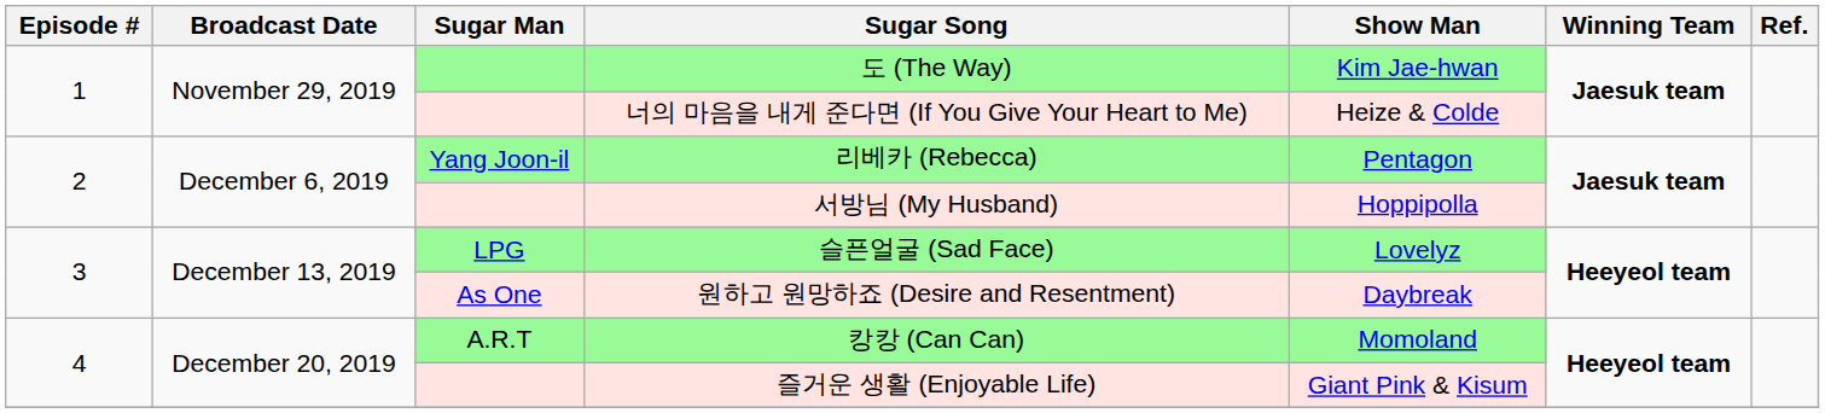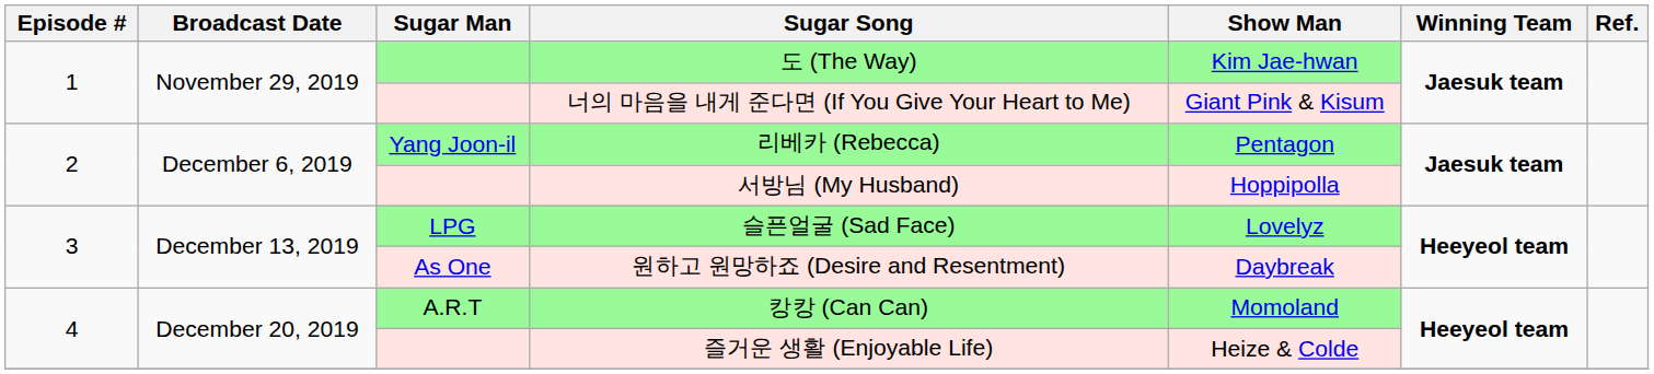너의 마음을 내게 준다면 (If You Give Your Heart to Me) | Show Man: Heize & Colde -> Giant Pink & Kisum
즐거운 생활 (Enjoyable Life) | Show Man: Giant Pink & Kisum -> Heize & Colde
